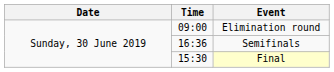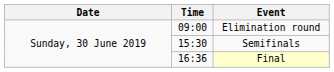Semifinals | Time: 16:36 -> 15:30
Final | Time: 15:30 -> 16:36
